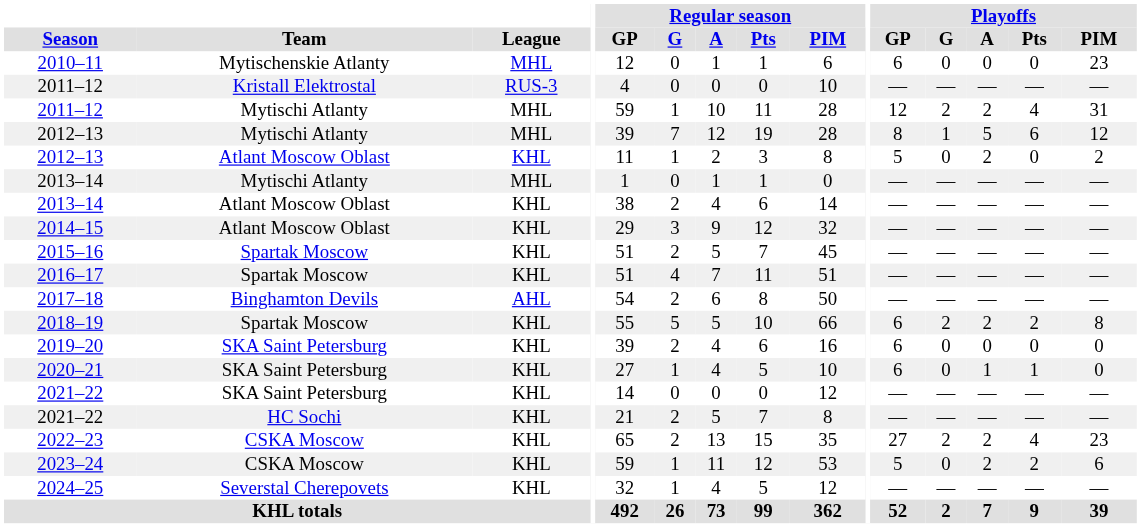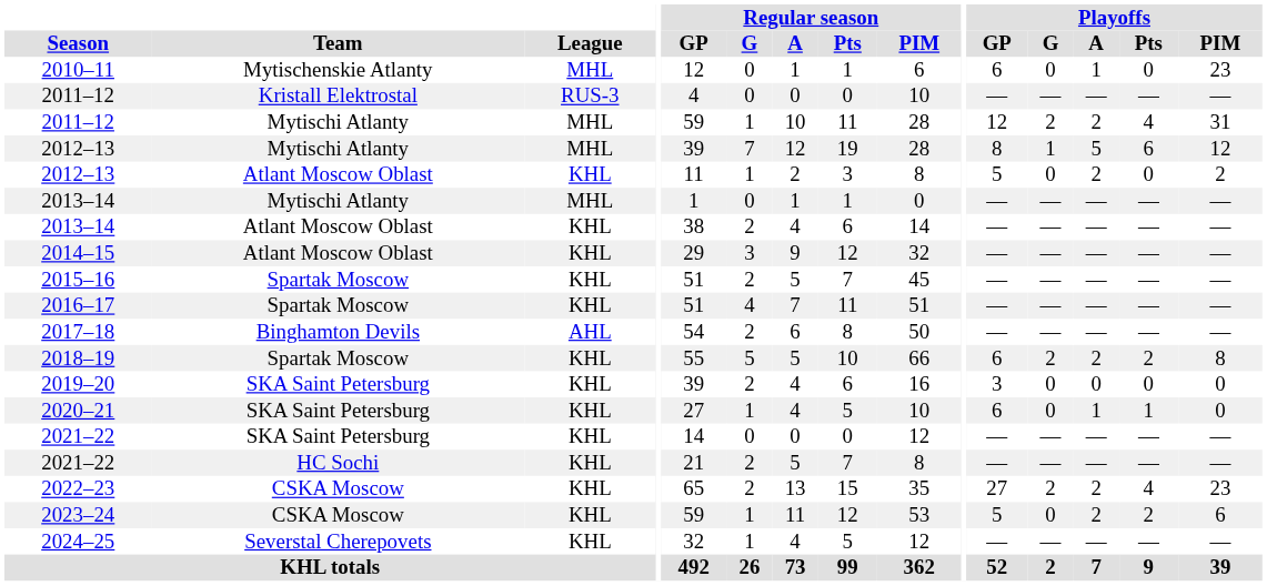2010–11 | Playoffs / A: 0 -> 1
2019–20 | Playoffs / GP: 6 -> 3
